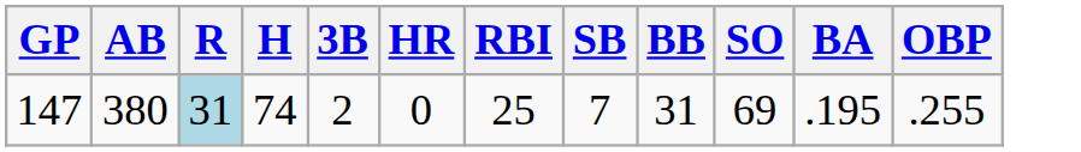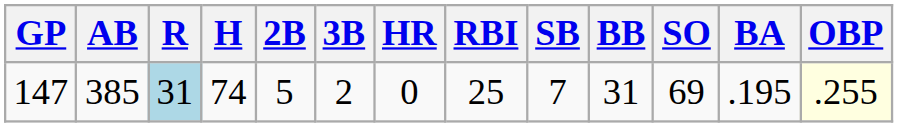+ column: 2B | 5
147 | AB: 380 -> 385
147 | OBP: no background -> lightyellow background
